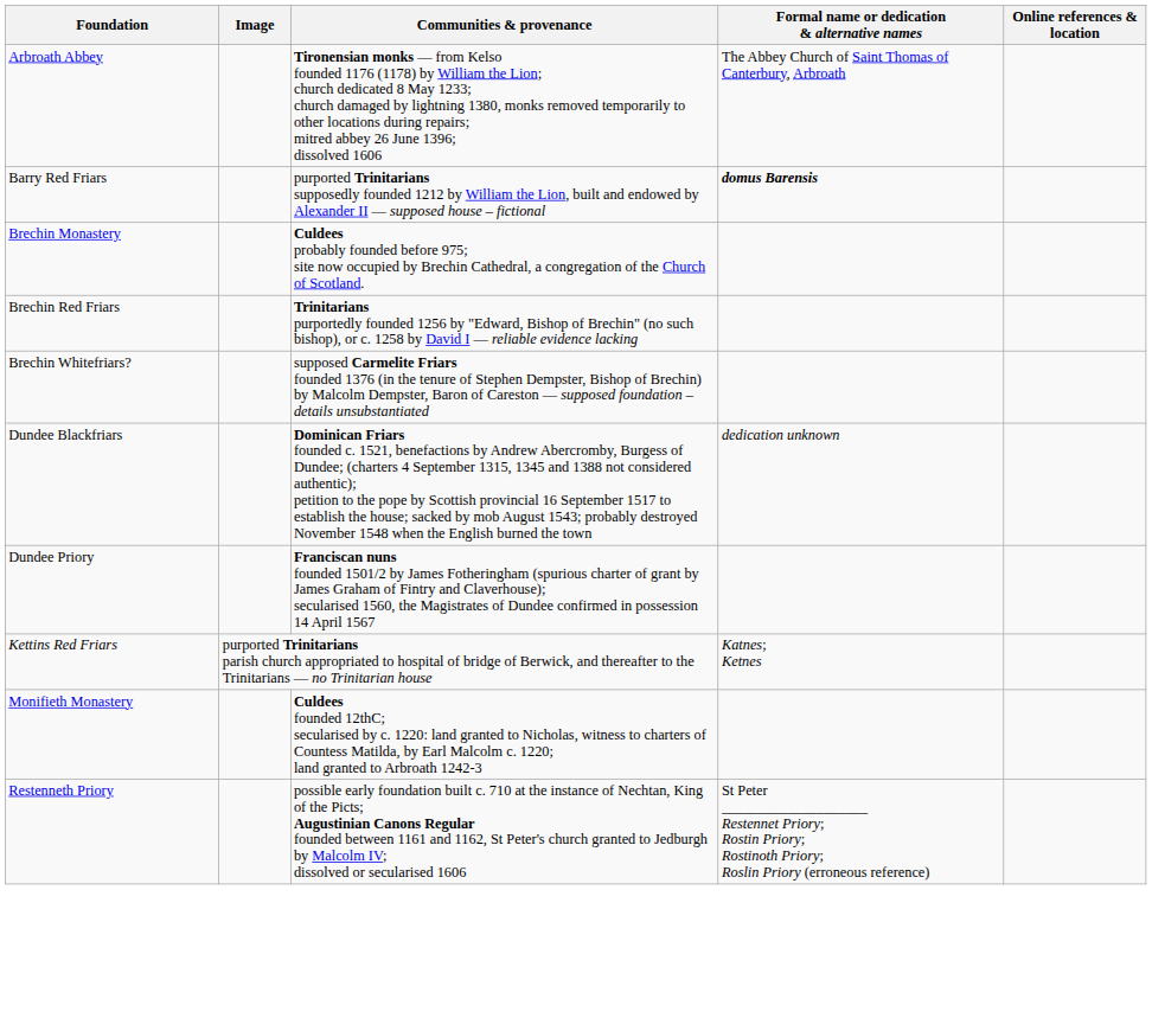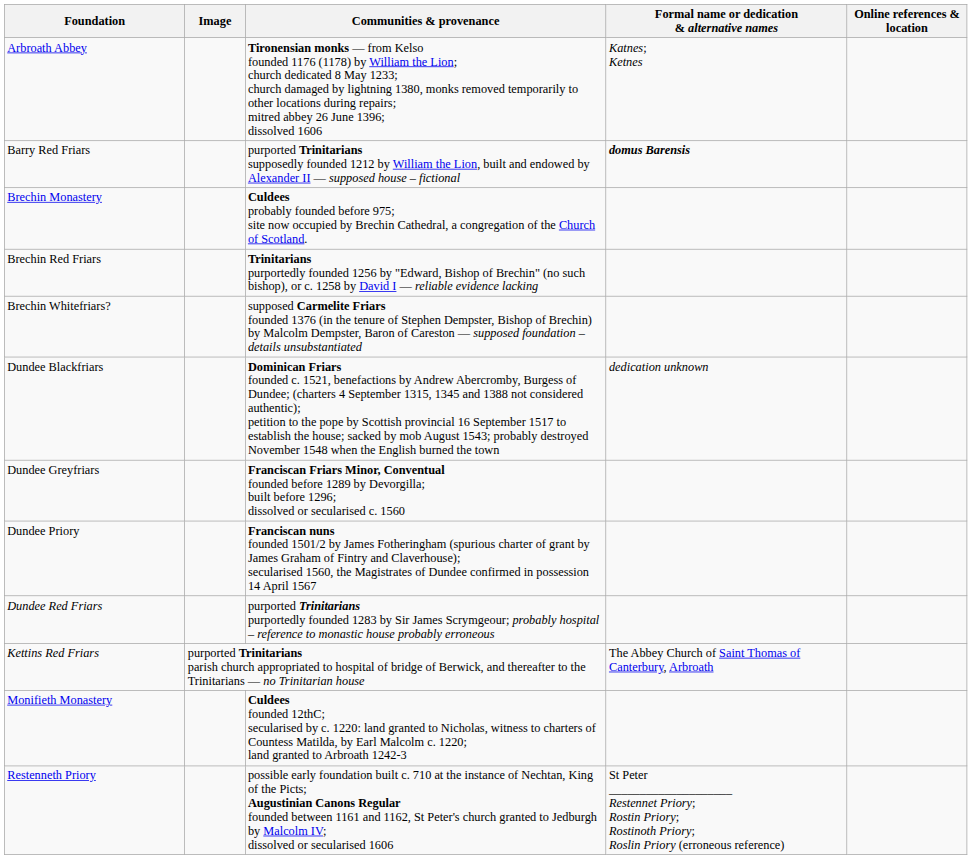Arbroath Abbey | Formal name or dedication & alternative names: The Abbey Church of Saint Thomas of Canterbury, Arbroath -> Katnes; Ketnes
+ row: Dundee Greyfriars | Franciscan Friars Minor, Conventual founded before 1289 by Devorgilla; built before 1296; dissolved or secularised c. 1560
+ row: Dundee Red Friars | purported Trinitarians purportedly founded 1283 by Sir James Scrymgeour; probably hospital – reference to monastic house probably erroneous
Kettins Red Friars | Formal name or dedication & alternative names: Katnes; Ketnes -> The Abbey Church of Saint Thomas of Canterbury, Arbroath
